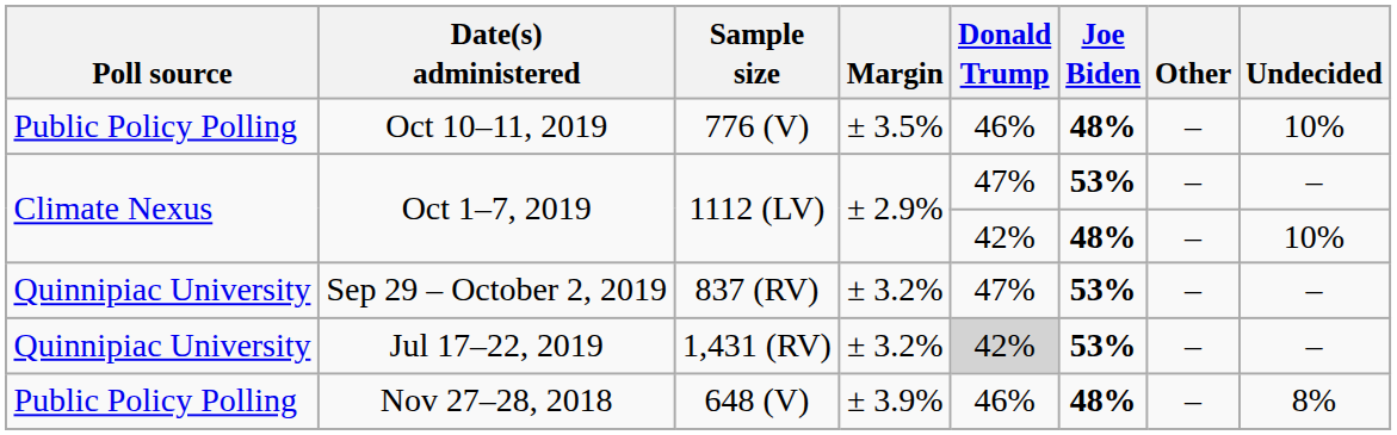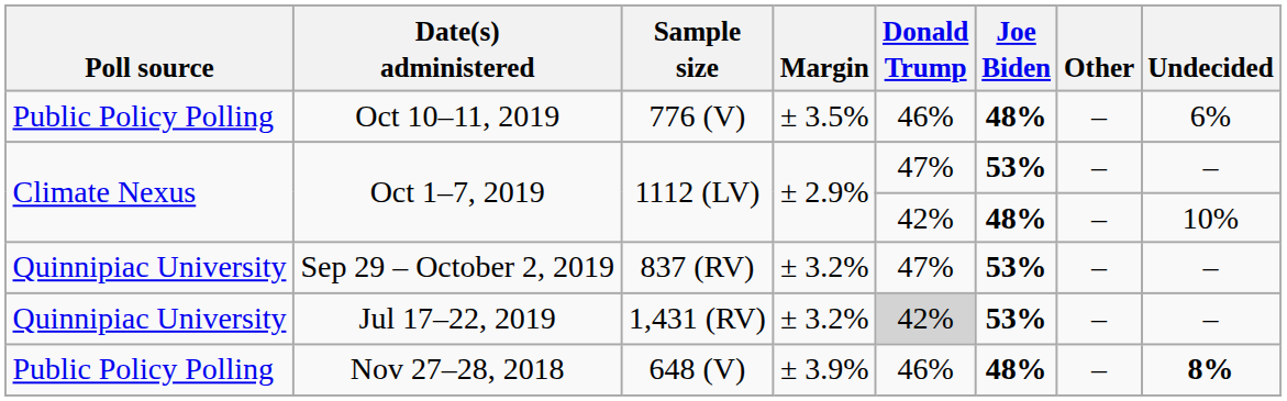Oct 10–11, 2019 | Undecided: 10% -> 6%
Nov 27–28, 2018 | Undecided: normal -> bold
